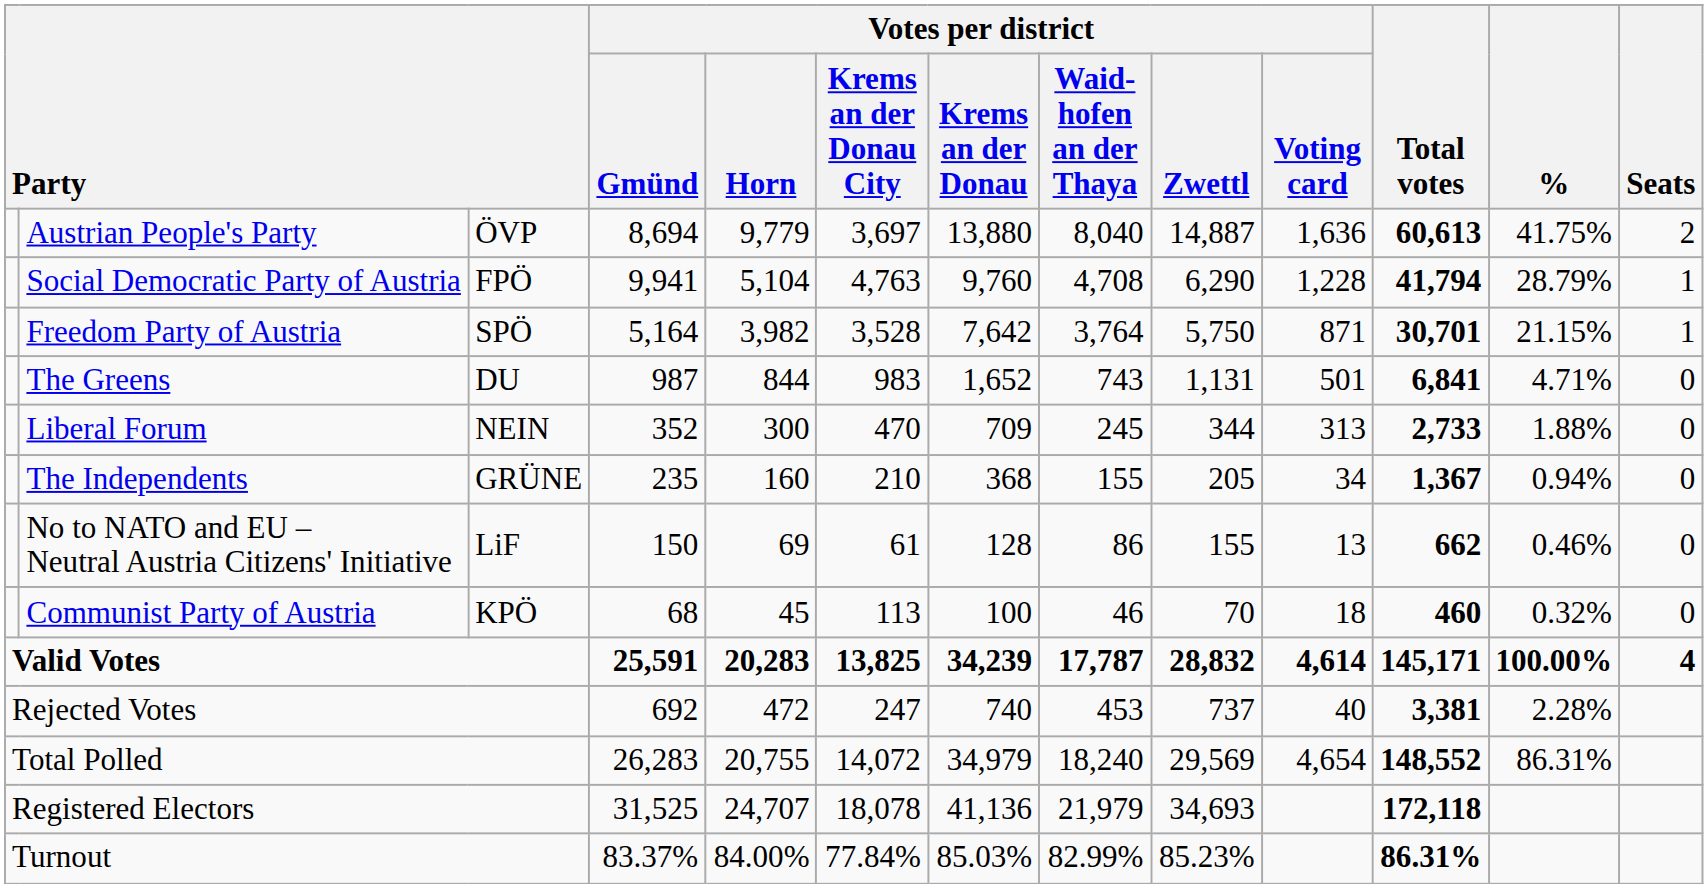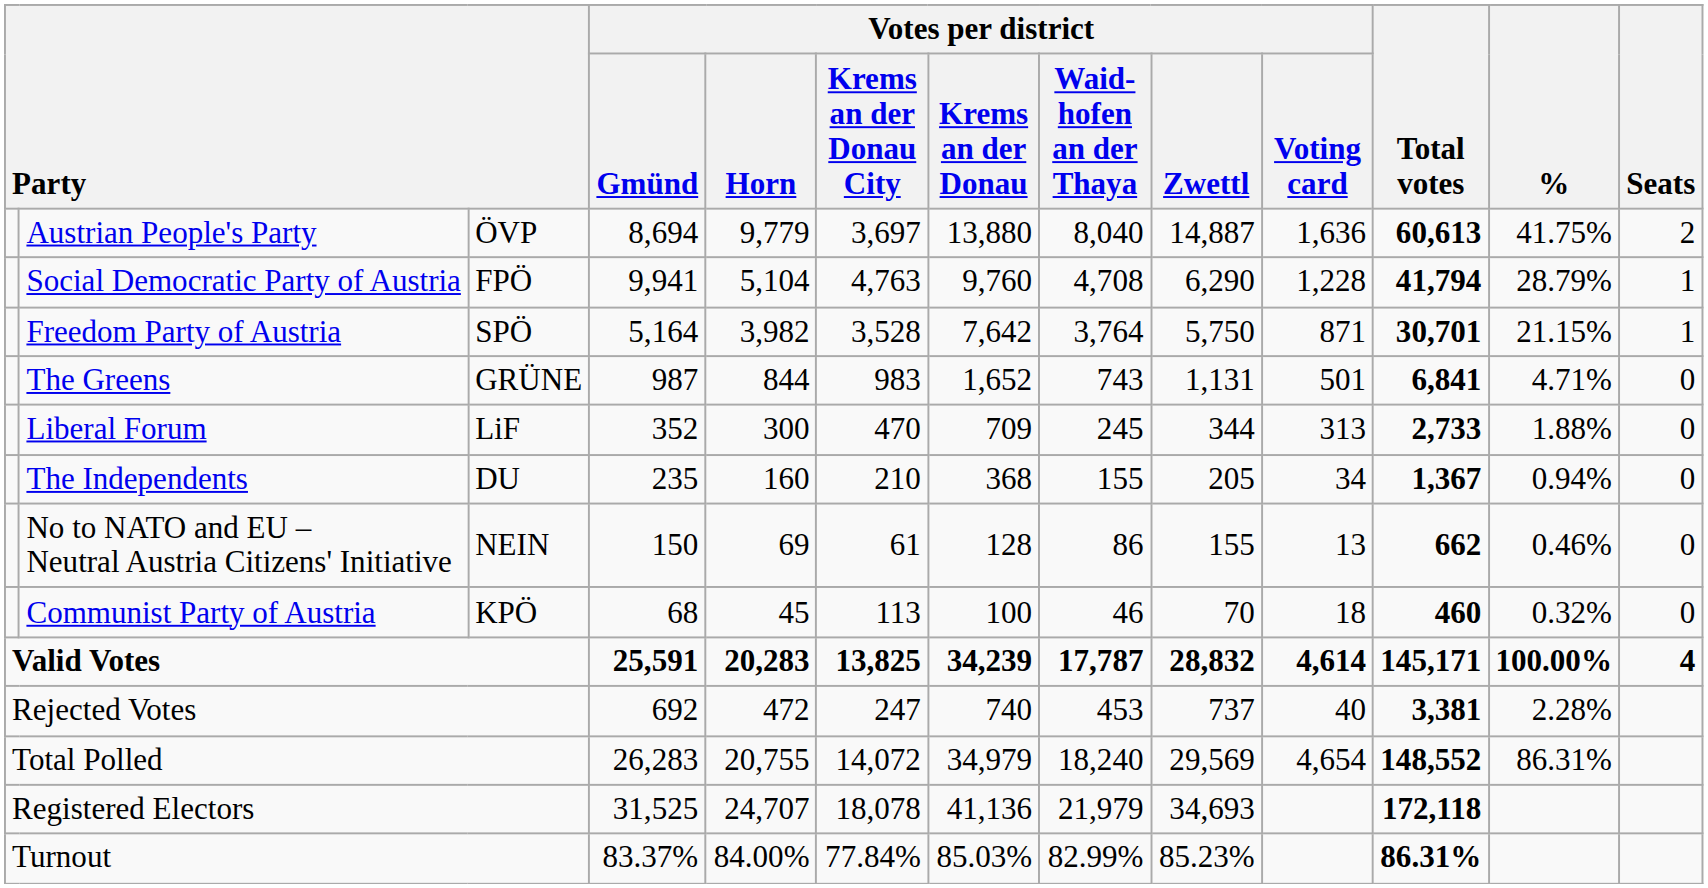The Greens | column 3: DU -> GRÜNE
Liberal Forum | column 3: NEIN -> LiF
The Independents | column 3: GRÜNE -> DU
No to NATO and EU – Neutral Austria Citizens' Initiative | column 3: LiF -> NEIN
